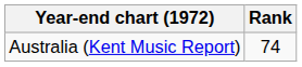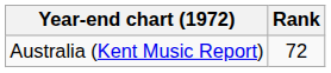Australia (Kent Music Report) | Rank: 74 -> 72
